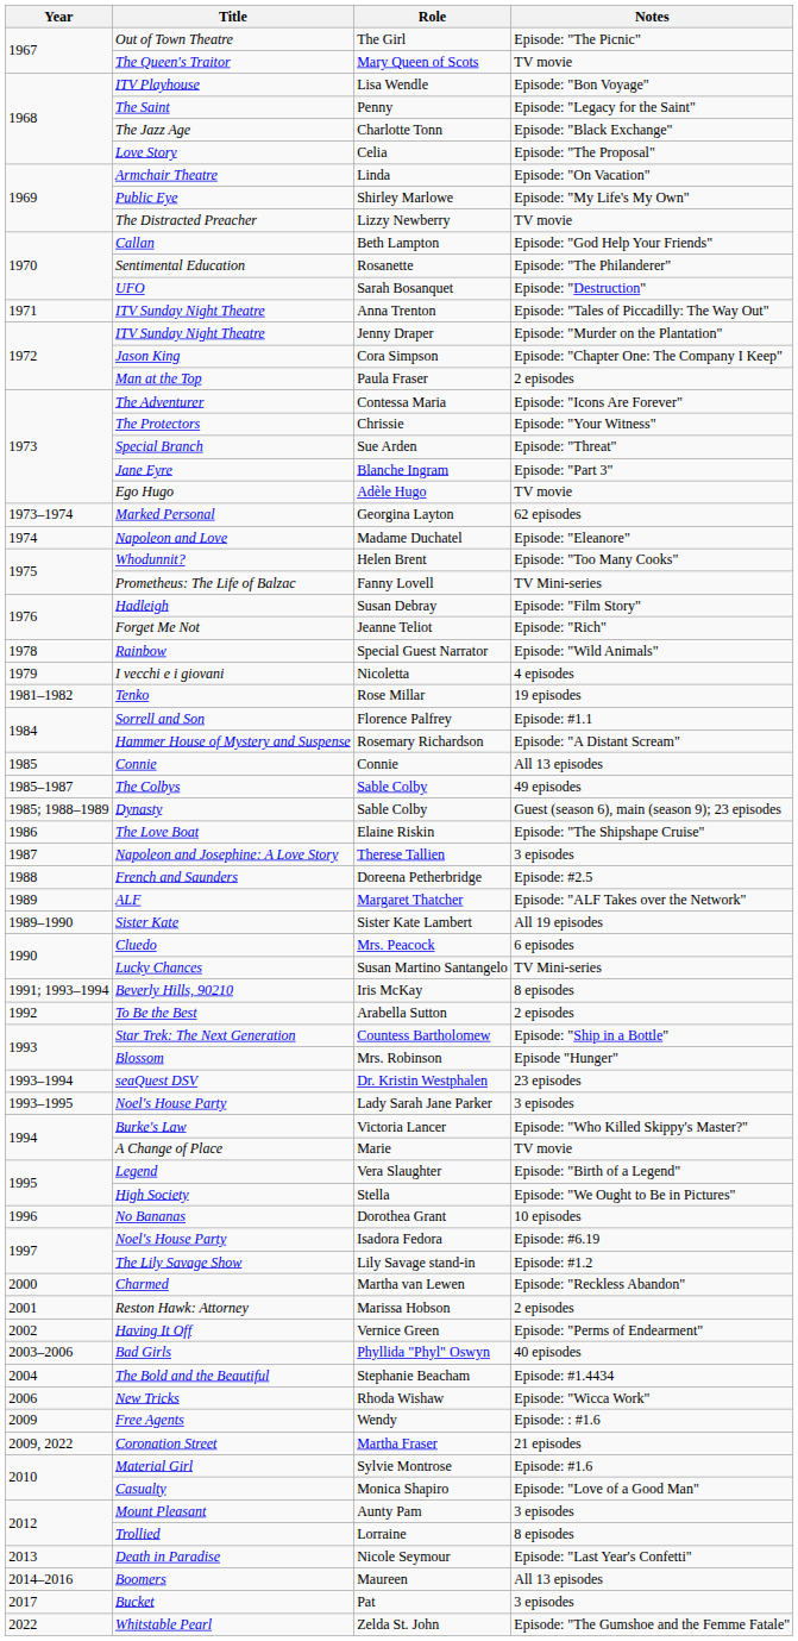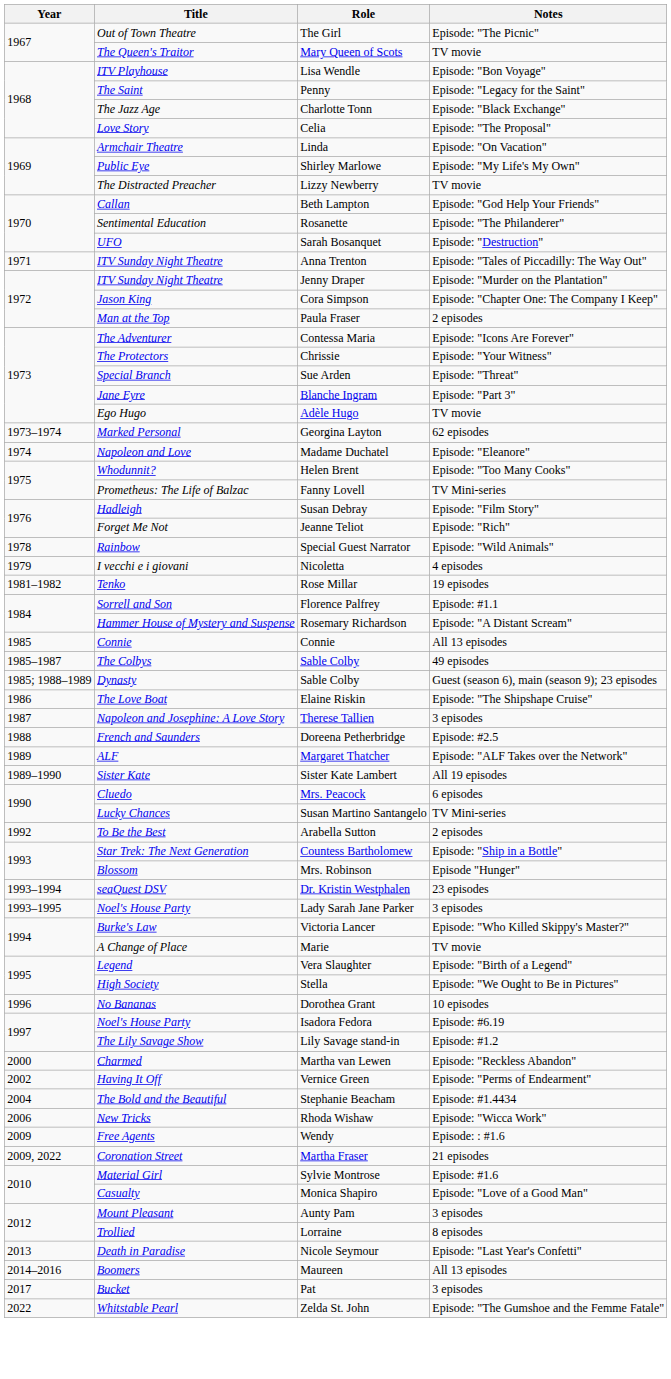- row: 1991; 1993–1994 | Beverly Hills, 90210 | Iris McKay | 8 episodes
- row: 2001 | Reston Hawk: Attorney | Marissa Hobson | 2 episodes
- row: 2003–2006 | Bad Girls | Phyllida "Phyl" Oswyn | 40 episodes
